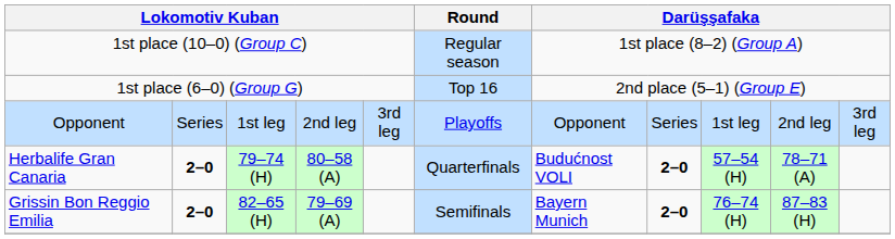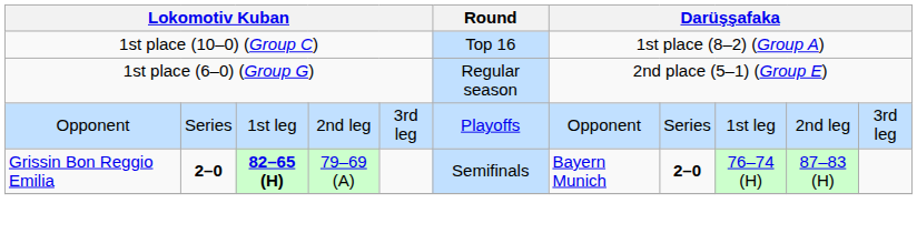1st place (10–0) (Group C) | Round: Regular season -> Top 16
1st place (6–0) (Group G) | Round: Top 16 -> Regular season
- row: Herbalife Gran Canaria | 2–0 | 79–74 (H) | 80–58 (A) | Quarterfinals | Budućnost VOLI | 2–0 | 57–54 (H) | 78–71 (A)
Grissin Bon Reggio Emilia | column 3: normal -> bold
